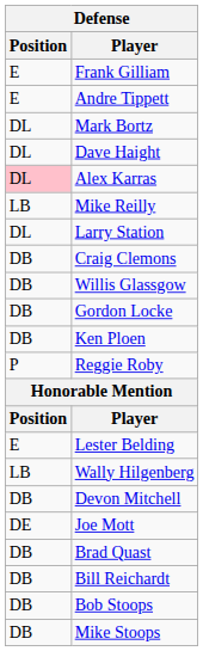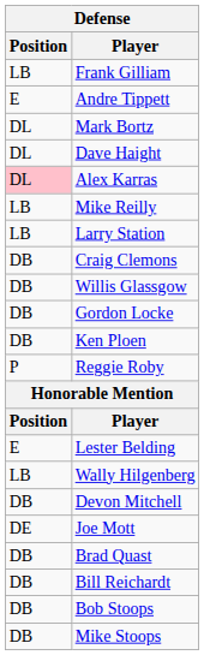Frank Gilliam | Position: E -> LB
Larry Station | Position: DL -> LB
